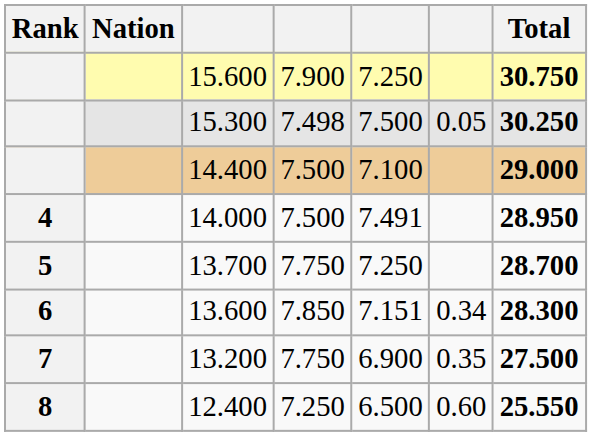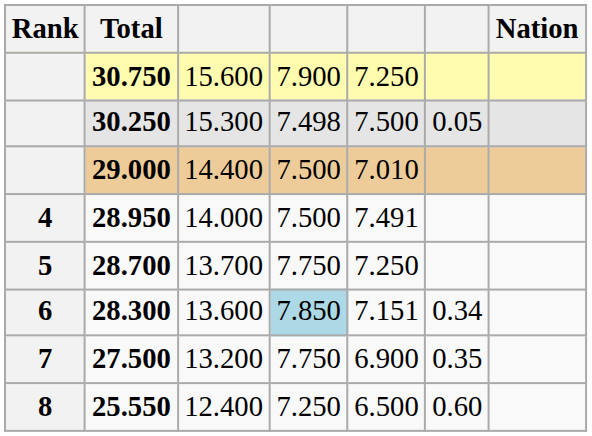columns swapped: Nation <-> Total
14.400 | column 5: 7.100 -> 7.010
13.600 | column 4: no background -> lightblue background
